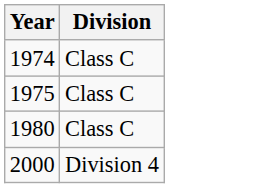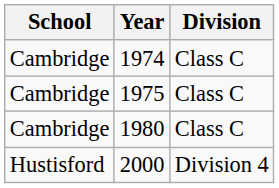+ column: School | Cambridge | Cambridge | Cambridge | Hustisford
